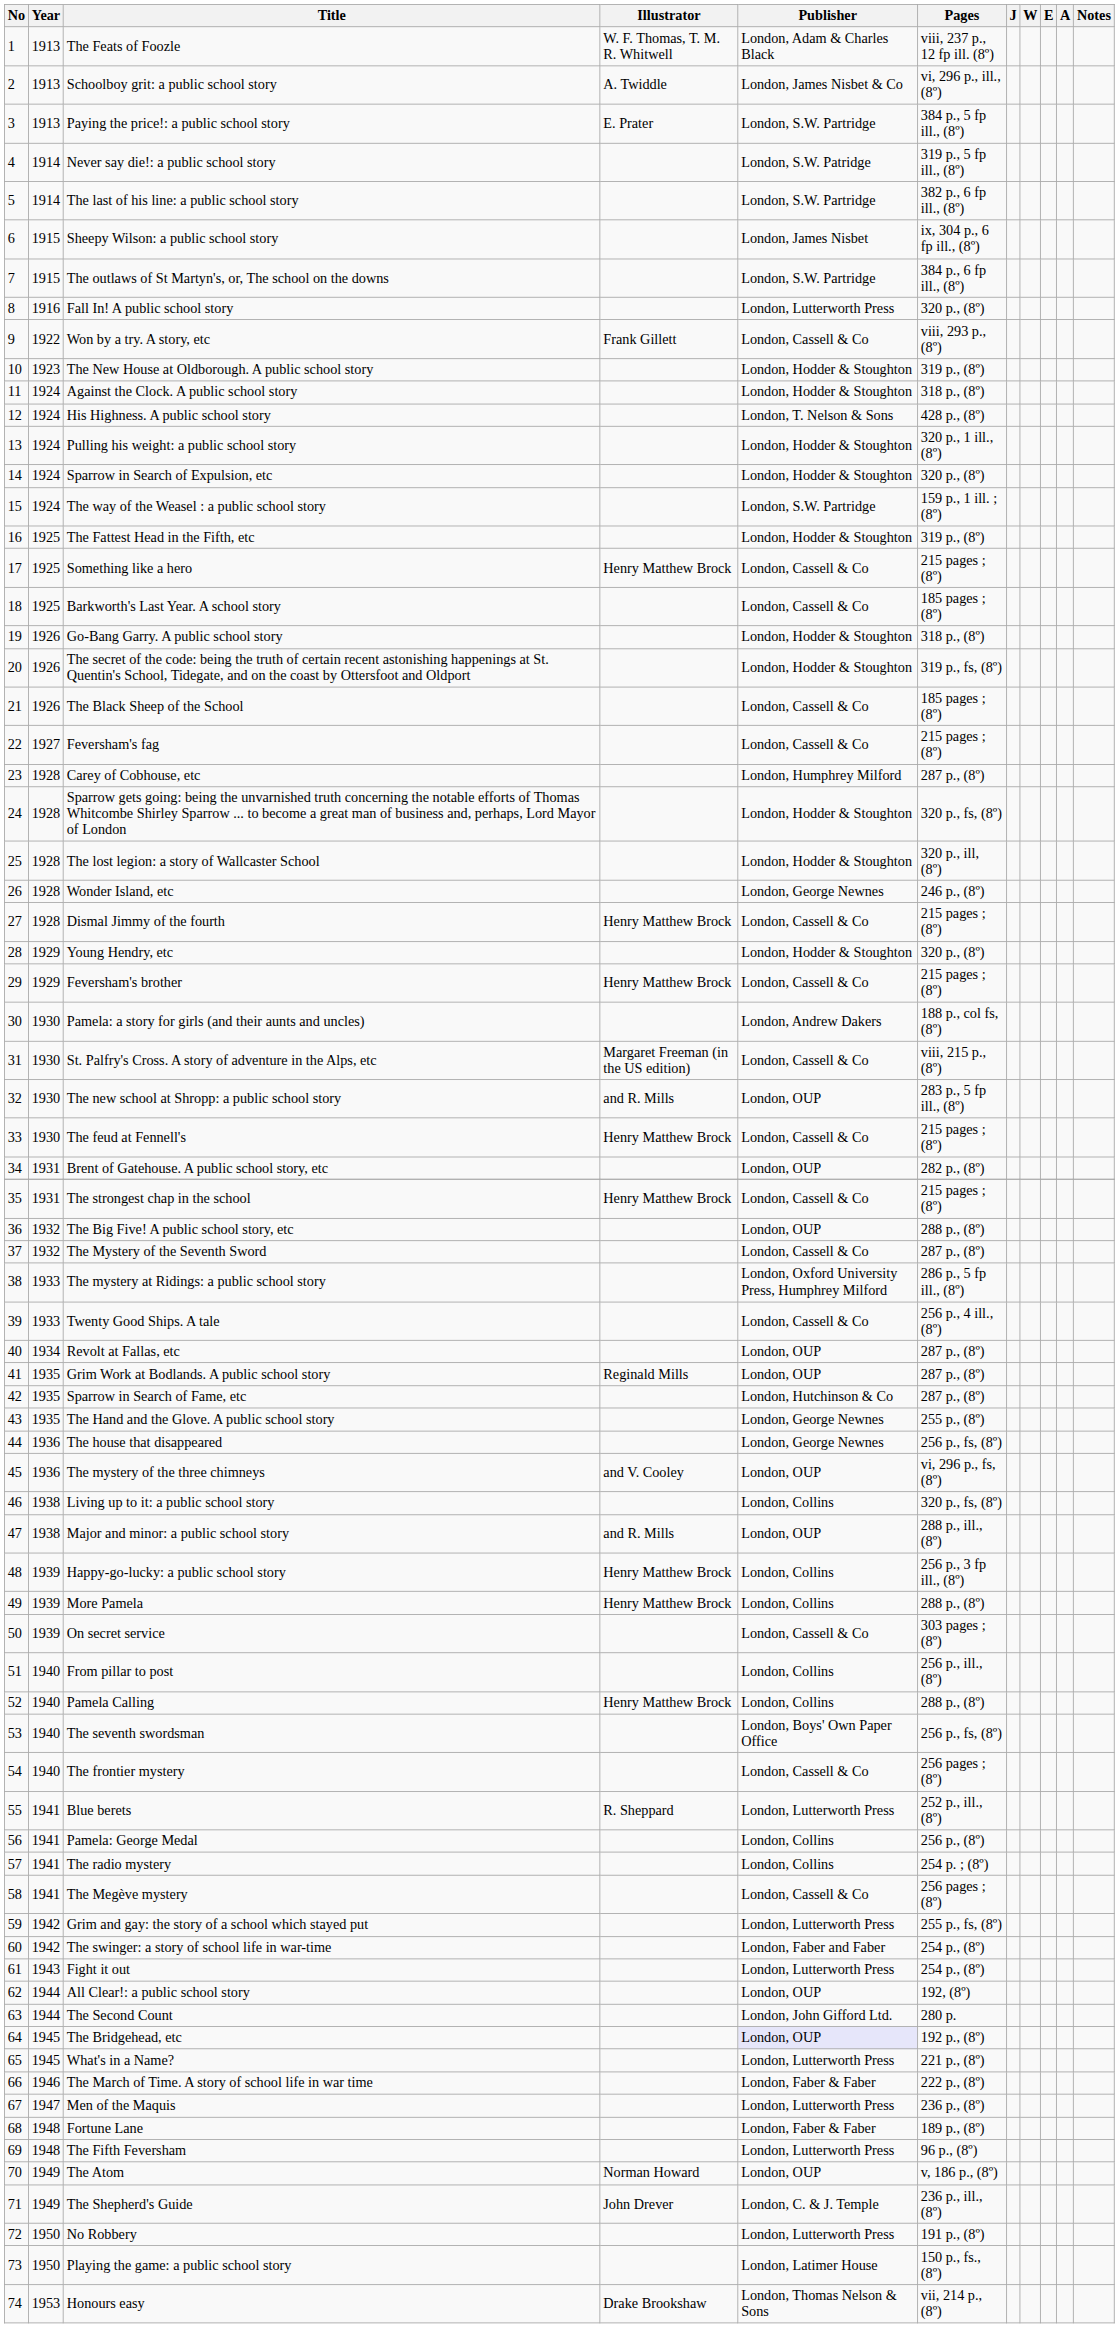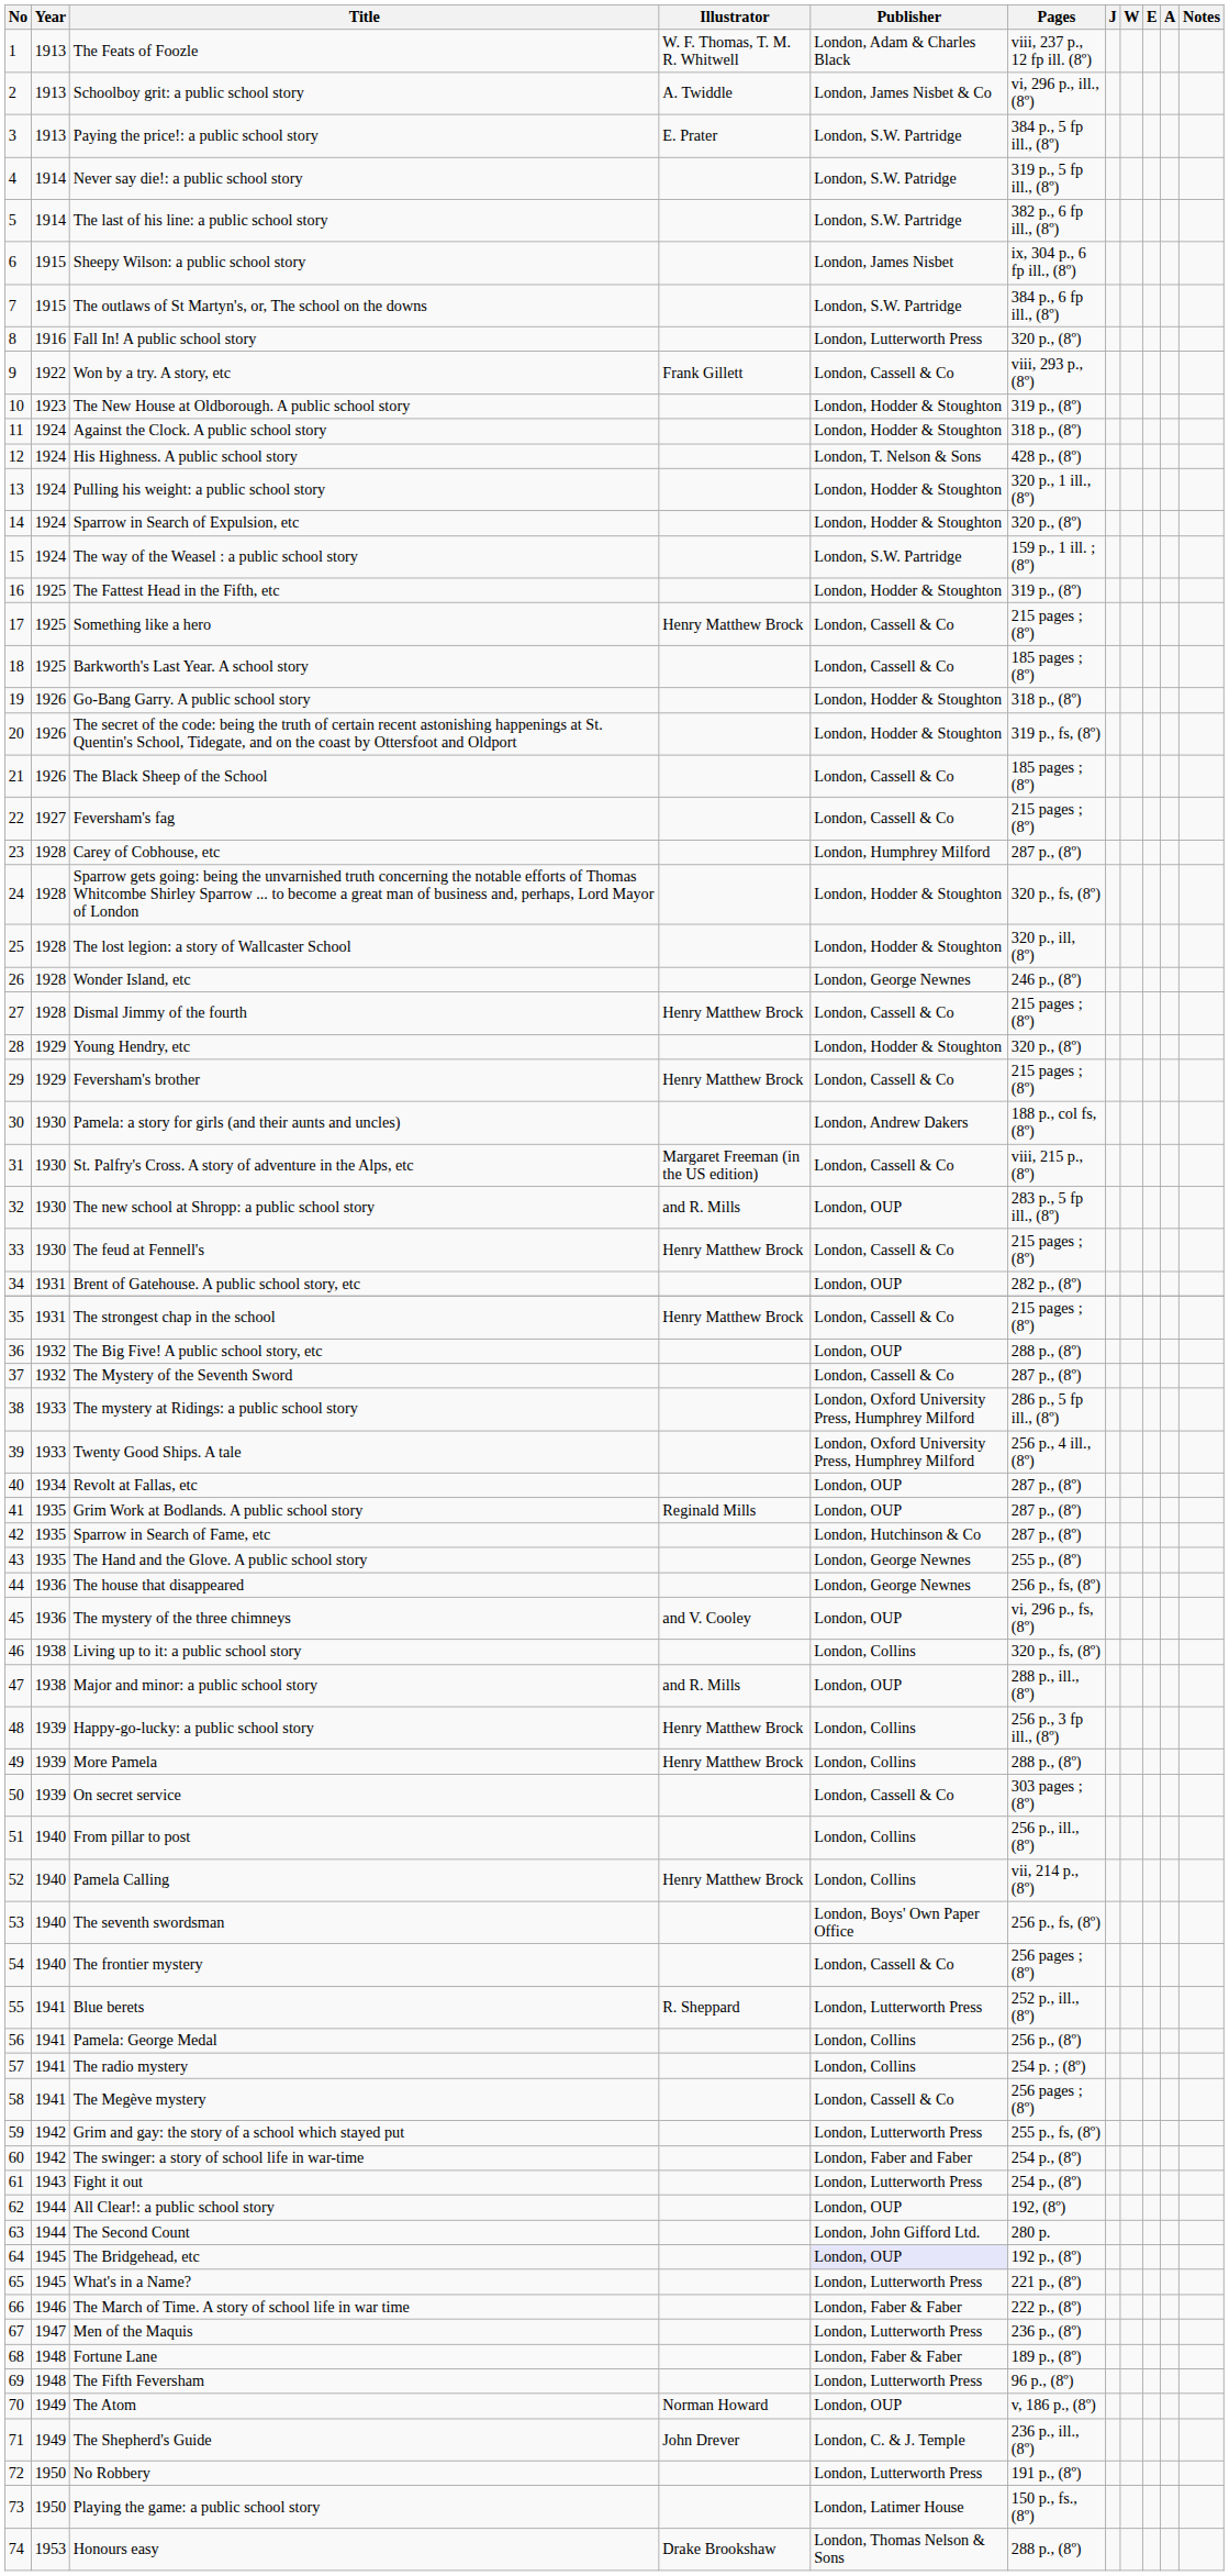Twenty Good Ships. A tale | Publisher: London, Cassell & Co -> London, Oxford University Press, Humphrey Milford
Pamela Calling | Pages: 288 p., (8º) -> vii, 214 p., (8º)
Honours easy | Pages: vii, 214 p., (8º) -> 288 p., (8º)
